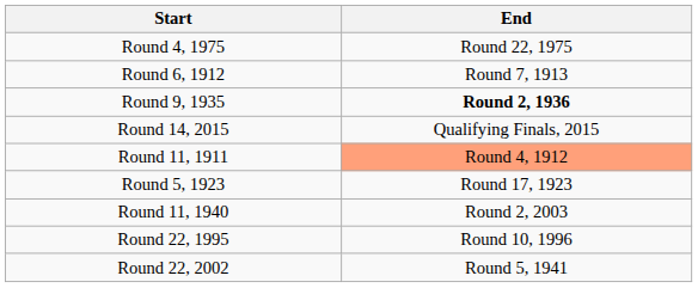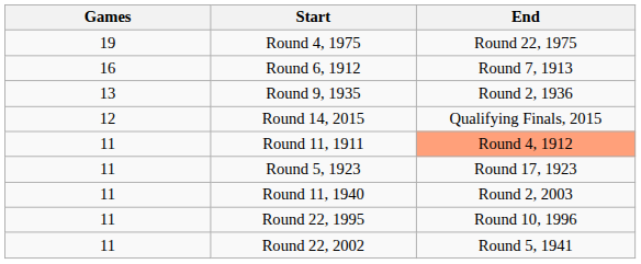+ column: Games | 19 | 16 | 13 | 12 | 11 | 11 | 11 | 11 | 11
Round 9, 1935 | End: bold -> normal
